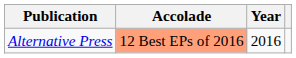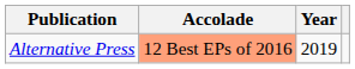Alternative Press | Year: 2016 -> 2019
